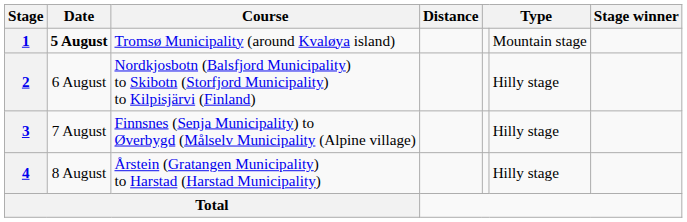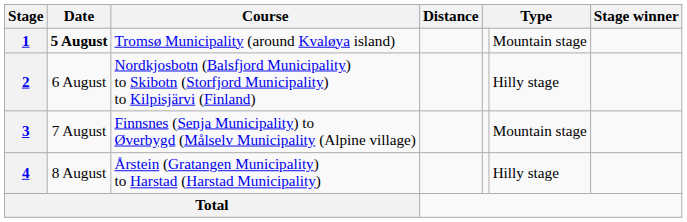3 | column 6: Hilly stage -> Mountain stage
